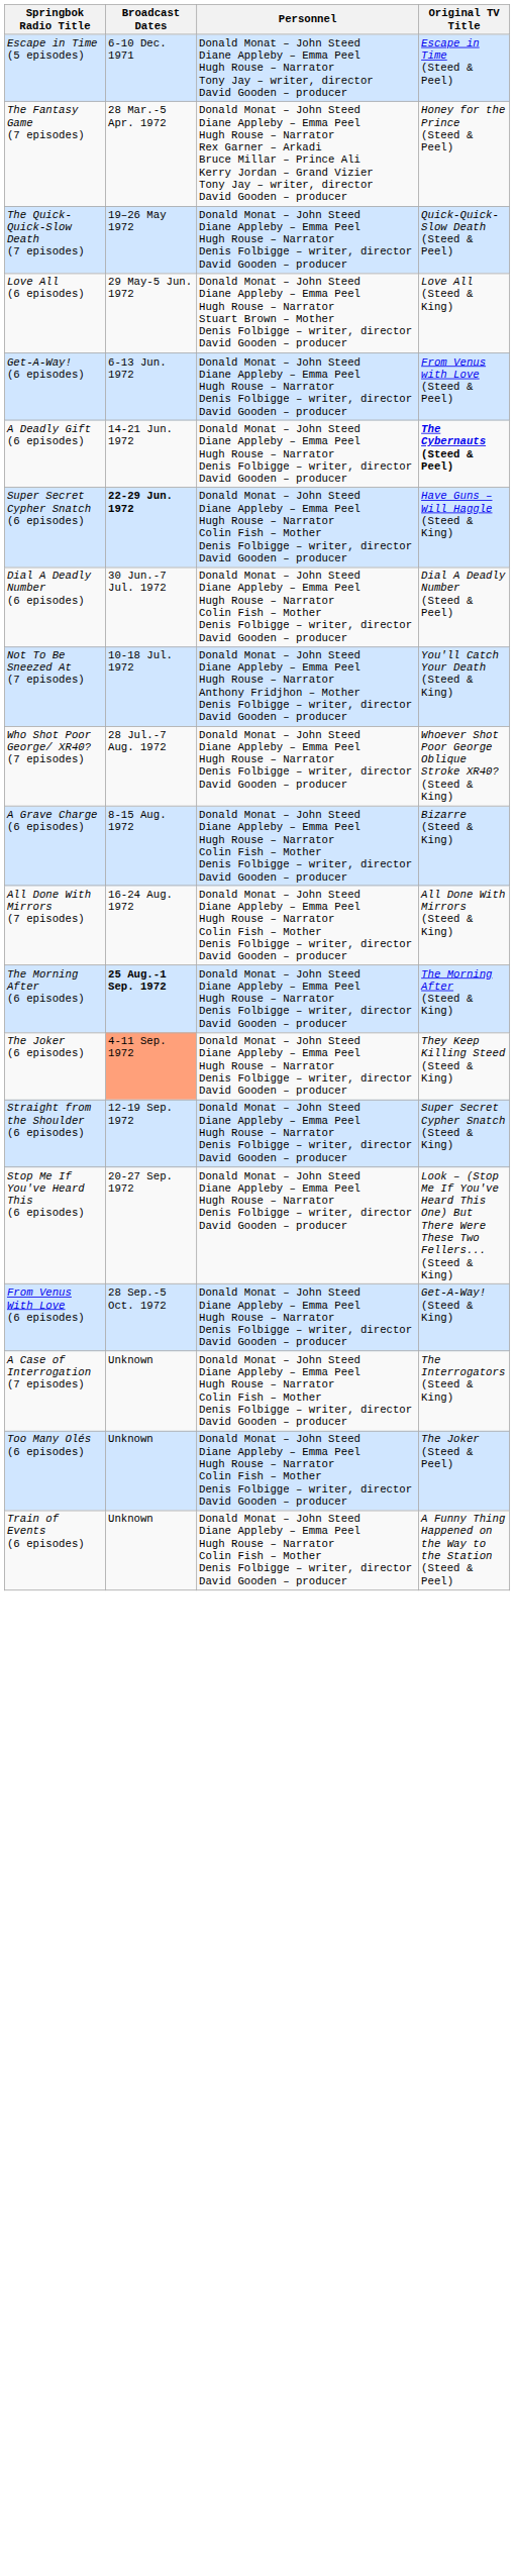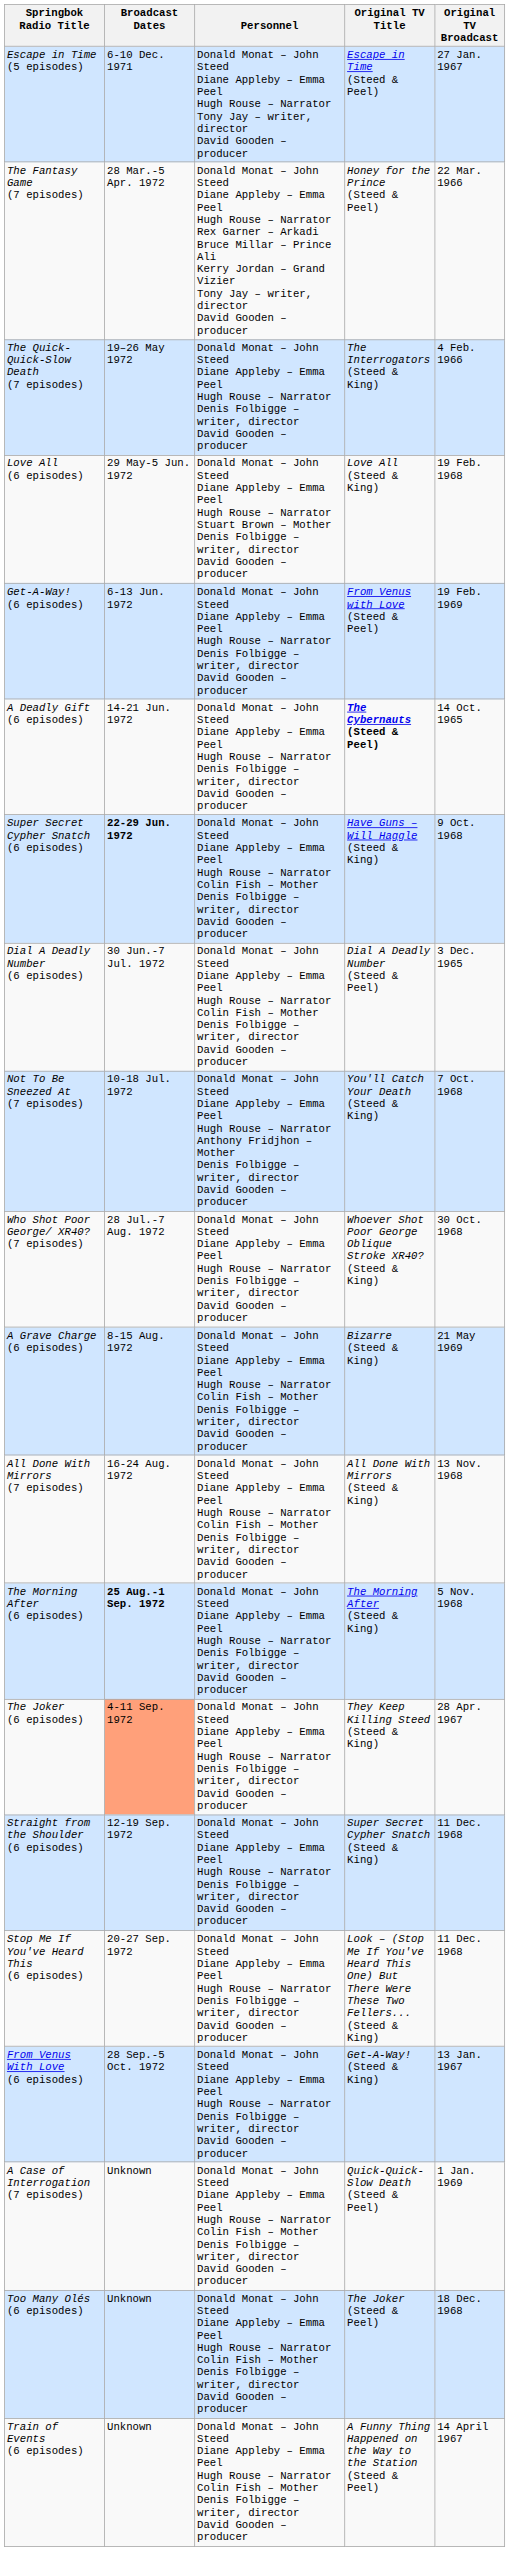+ column: Original TV Broadcast | 27 Jan. 1967 | 22 Mar. 1966 | 4 Feb. 1966 | 19 Feb. 1968 | 19 Feb. 1969 | 14 Oct. 1965 | 9 Oct. 1968 | 3 Dec. 1965 | 7 Oct. 1968 | 30 Oct. 1968 | 21 May 1969 | 13 Nov. 1968 | 5 Nov. 1968 | 28 Apr. 1967 | 11 Dec. 1968 | 11 Dec. 1968 | 13 Jan. 1967 | 1 Jan. 1969 | 18 Dec. 1968 | 14 April 1967
The Quick-Quick-Slow Death (7 episodes) | Original TV Title: Quick-Quick-Slow Death (Steed & Peel) -> The Interrogators (Steed & King)
A Case of Interrogation (7 episodes) | Original TV Title: The Interrogators (Steed & King) -> Quick-Quick-Slow Death (Steed & Peel)
